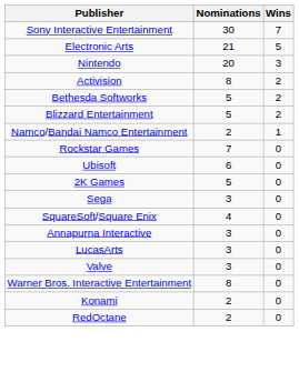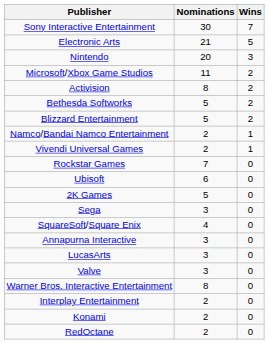+ row: Microsoft/Xbox Game Studios | 11 | 2
+ row: Vivendi Universal Games | 2 | 1
+ row: Interplay Entertainment | 2 | 0
